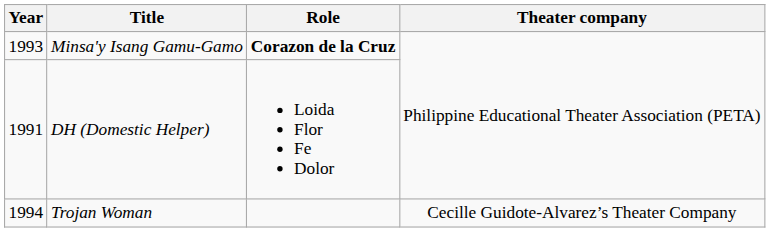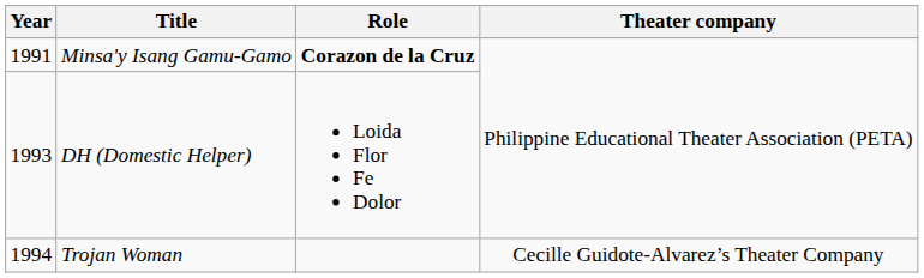Minsa'y Isang Gamu-Gamo | Year: 1993 -> 1991
DH (Domestic Helper) | Year: 1991 -> 1993
